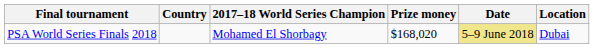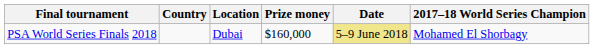columns swapped: Location <-> 2017–18 World Series Champion
PSA World Series Finals 2018 | Prize money: $168,020 -> $160,000
